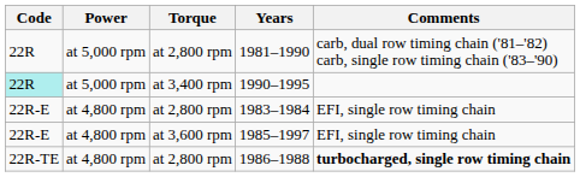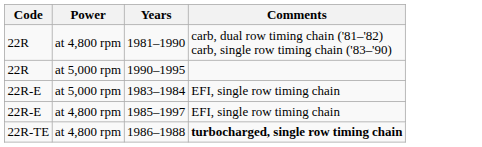- column: Torque | at 2,800 rpm | at 3,400 rpm | at 2,800 rpm | at 3,600 rpm | at 2,800 rpm
1981–1990 | Power: at 5,000 rpm -> at 4,800 rpm
1990–1995 | Code: paleturquoise background -> no background
1983–1984 | Power: at 4,800 rpm -> at 5,000 rpm
